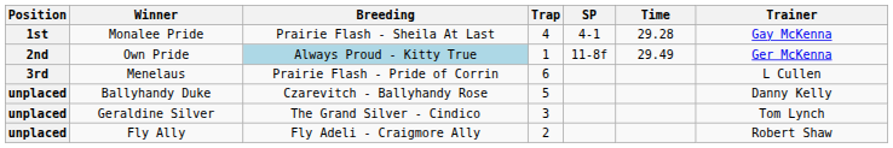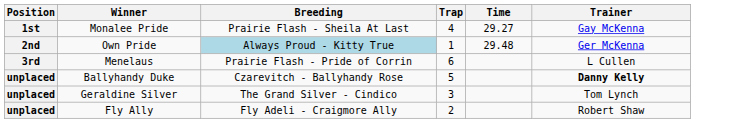- column: SP | 4-1 | 11-8f
Monalee Pride | Time: 29.28 -> 29.27
Own Pride | Time: 29.49 -> 29.48
Ballyhandy Duke | Trainer: normal -> bold
